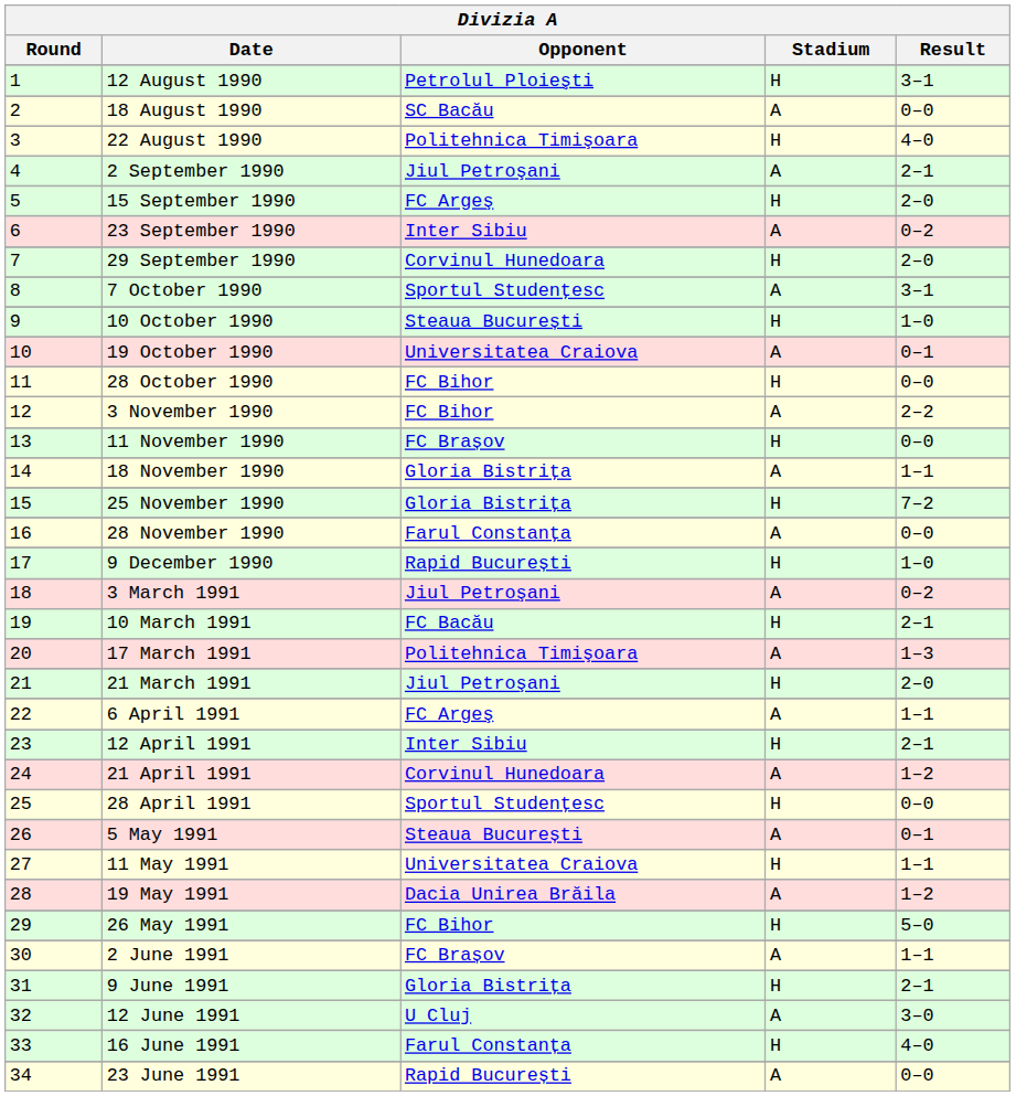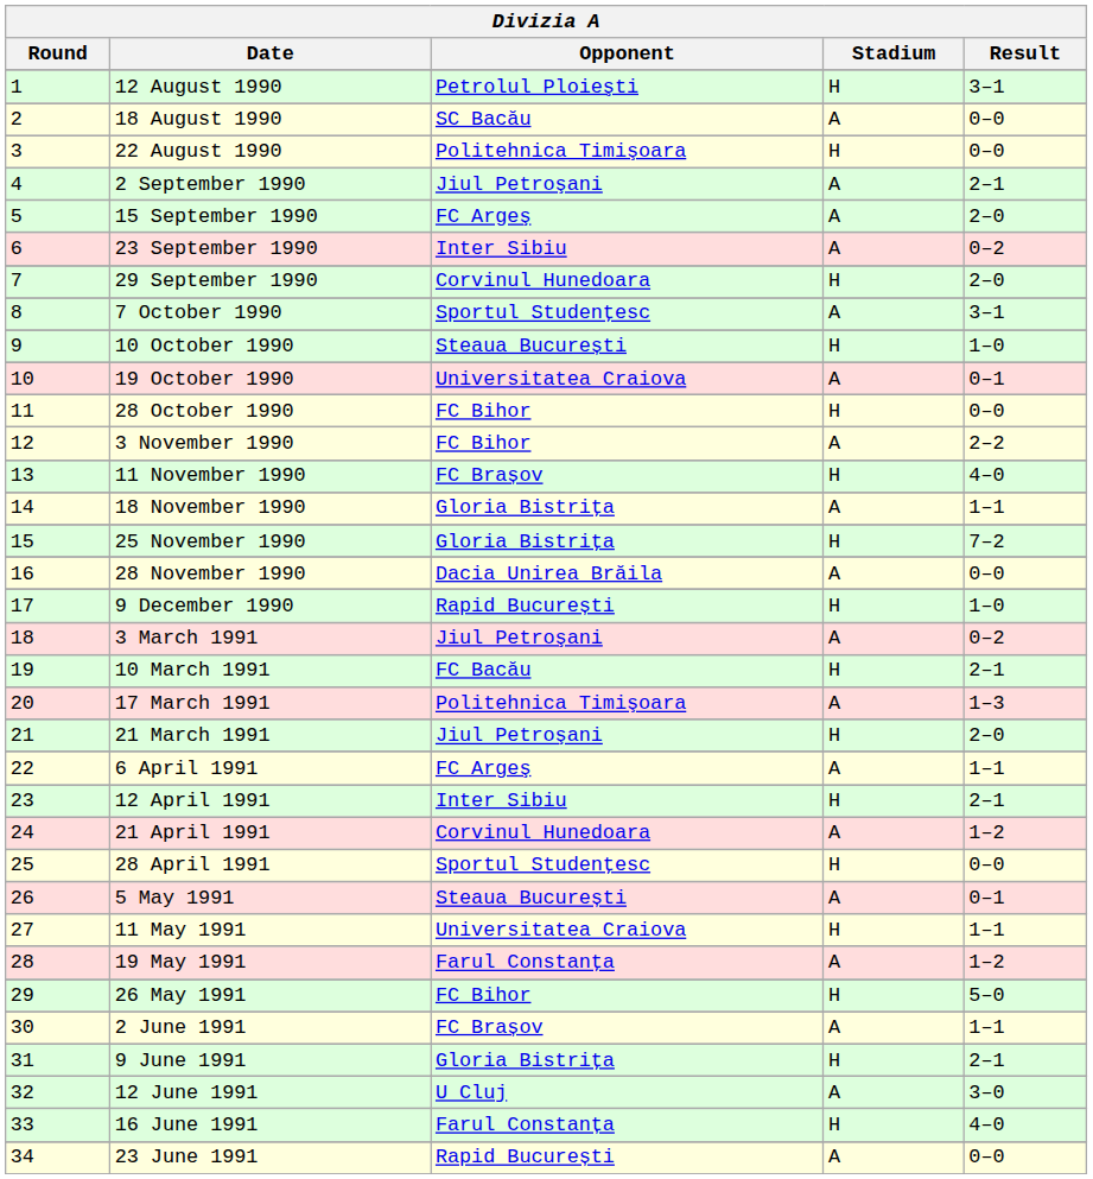22 August 1990 | Result: 4–0 -> 0–0
15 September 1990 | Stadium: H -> A
11 November 1990 | Result: 0–0 -> 4–0
28 November 1990 | Opponent: Farul Constanţa -> Dacia Unirea Brăila
19 May 1991 | Opponent: Dacia Unirea Brăila -> Farul Constanţa
